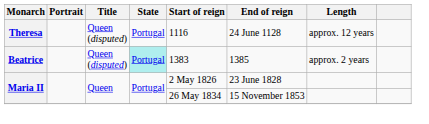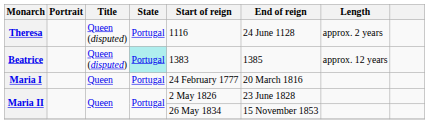Theresa | Length: approx. 12 years -> approx. 2 years
Beatrice | Length: approx. 2 years -> approx. 12 years
+ row: Maria I | Queen | Portugal | 24 February 1777 | 20 March 1816
